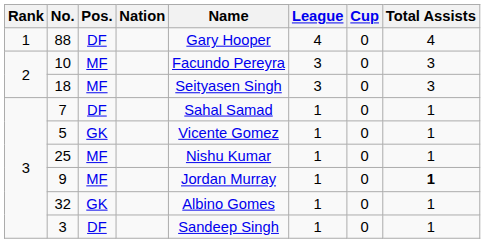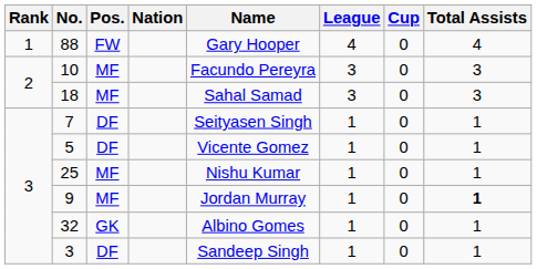88 | Pos.: DF -> FW
18 | Name: Seityasen Singh -> Sahal Samad
7 | Name: Sahal Samad -> Seityasen Singh
5 | Pos.: GK -> DF
